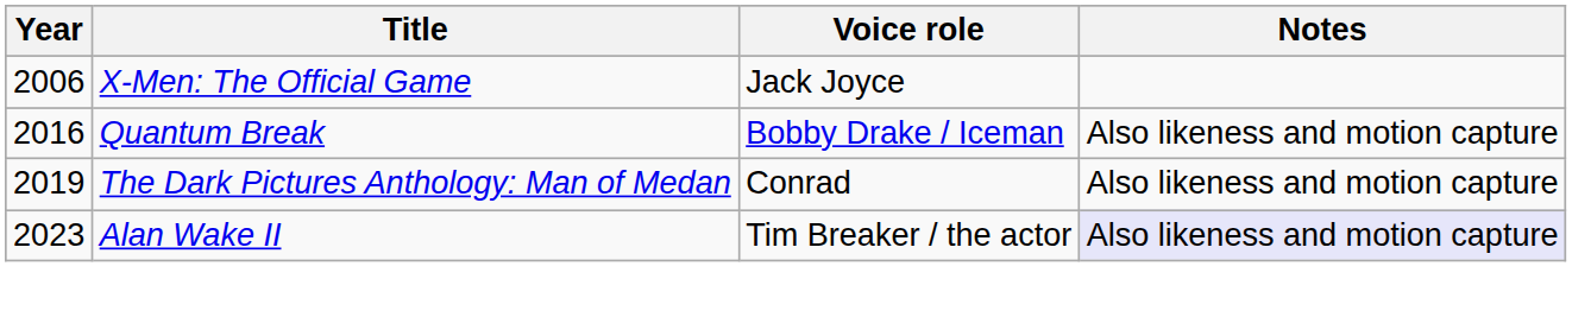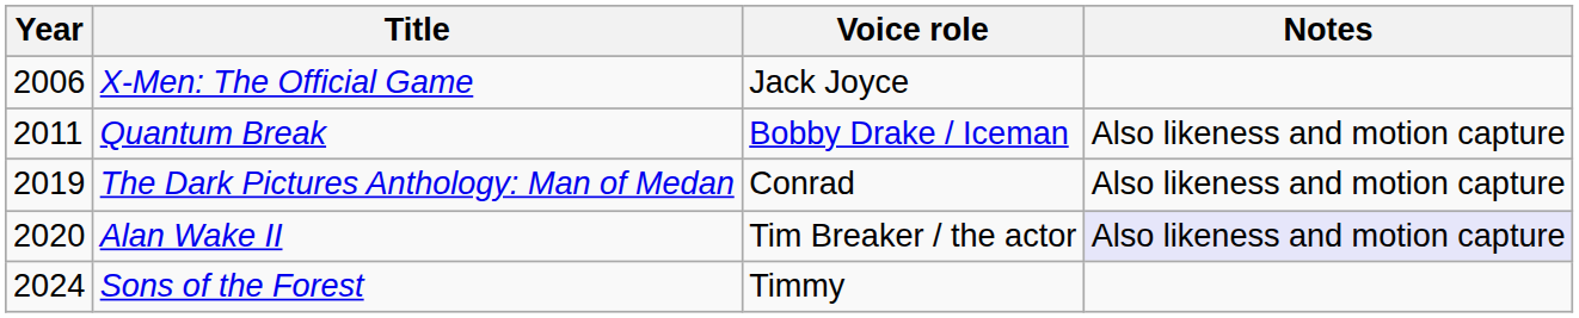Quantum Break | Year: 2016 -> 2011
Alan Wake II | Year: 2023 -> 2020
+ row: 2024 | Sons of the Forest | Timmy
